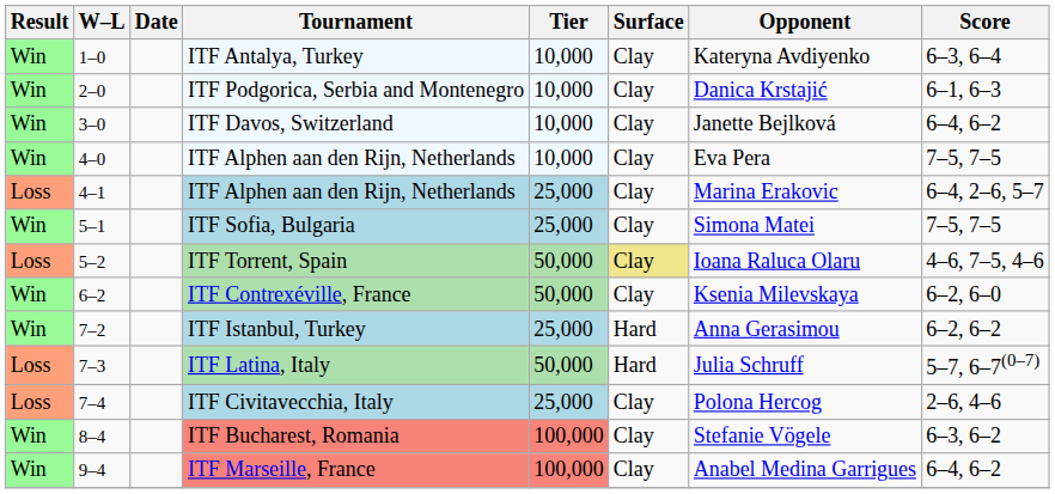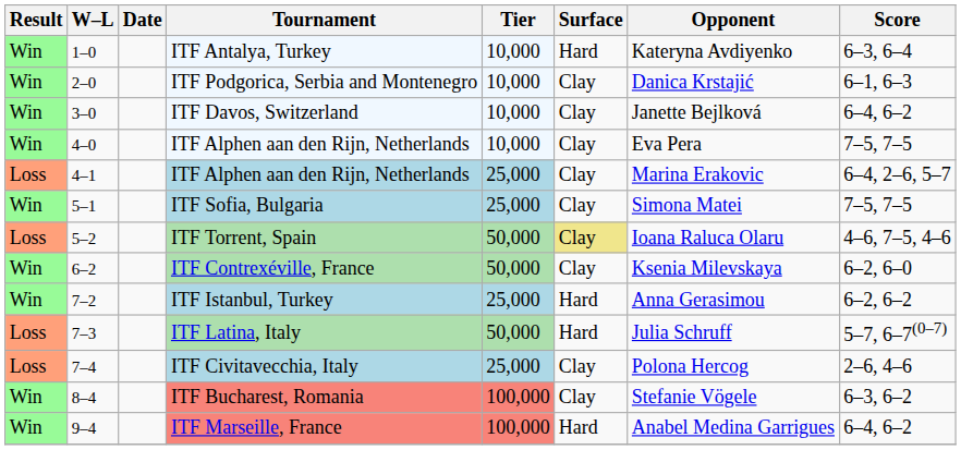ITF Antalya, Turkey | Surface: Clay -> Hard
ITF Marseille, France | Surface: Clay -> Hard
